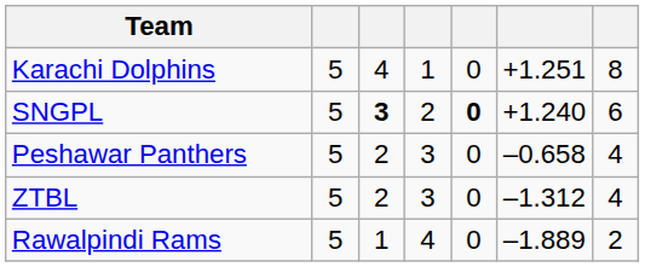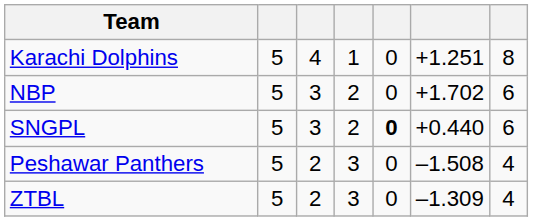+ row: NBP | 5 | 3 | 2 | 0 | +1.702 | 6
SNGPL | column 3: bold -> normal
SNGPL | column 6: +1.240 -> +0.440
Peshawar Panthers | column 6: –0.658 -> –1.508
ZTBL | column 6: –1.312 -> –1.309
- row: Rawalpindi Rams | 5 | 1 | 4 | 0 | –1.889 | 2
